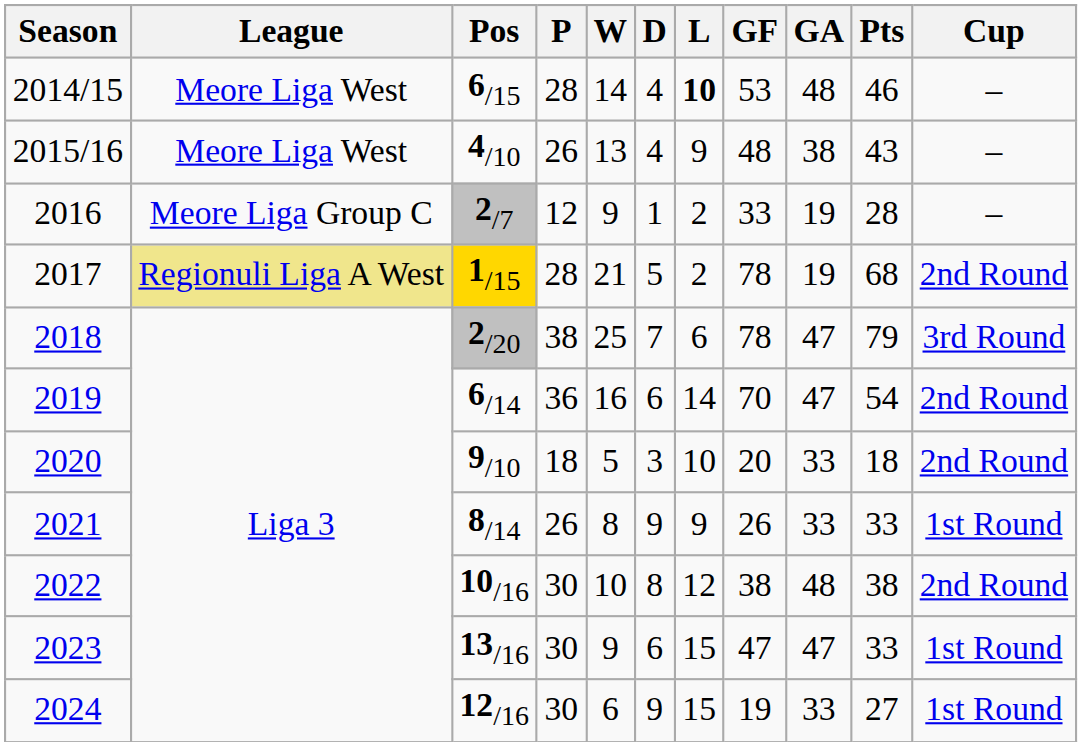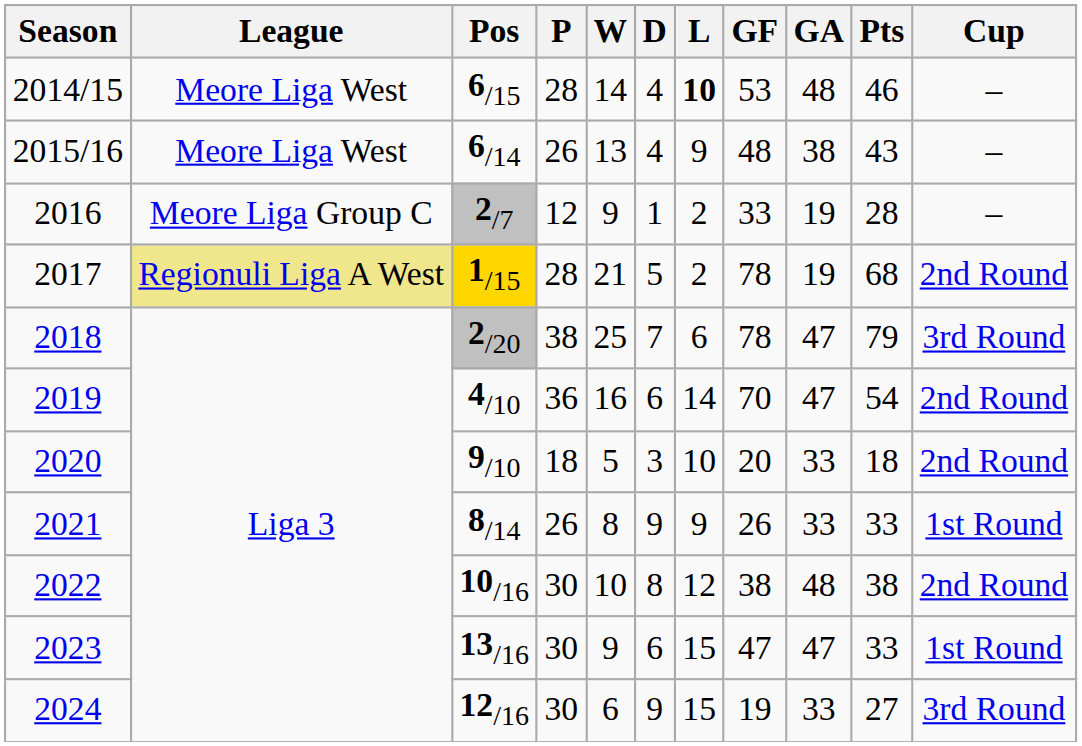2015/16 | Pos: 4/10 -> 6/14
2019 | Pos: 6/14 -> 4/10
2024 | Cup: 1st Round -> 3rd Round
